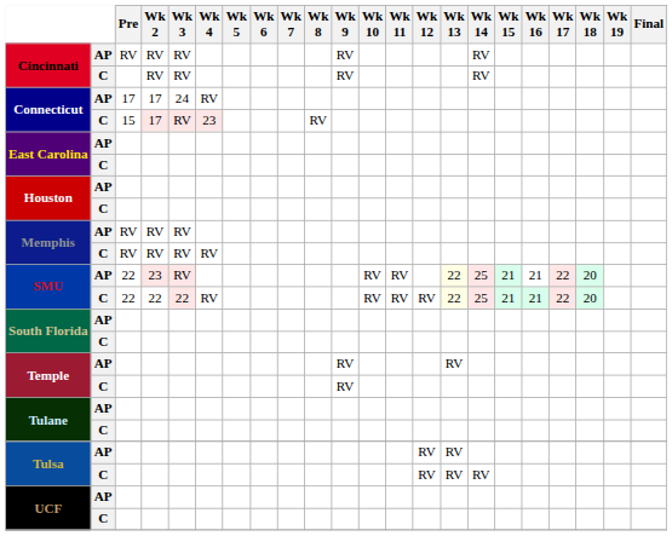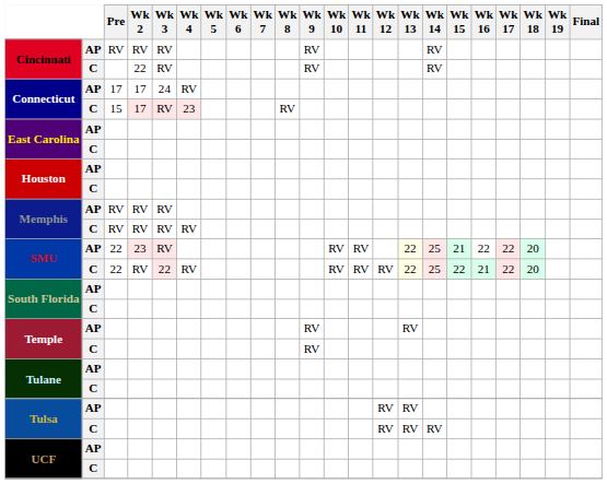Cincinnati / C | Wk 2: RV -> 22
SMU / AP | Wk 16: 21 -> 22
SMU / C | Wk 2: 22 -> RV
SMU / C | Wk 15: 21 -> 22
